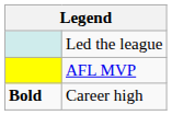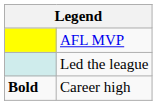rows swapped: AFL MVP <-> Led the league
